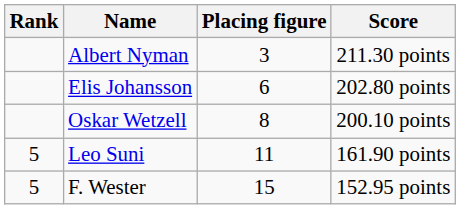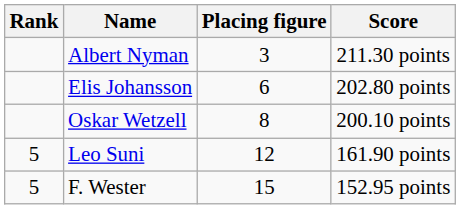Leo Suni | Placing figure: 11 -> 12
